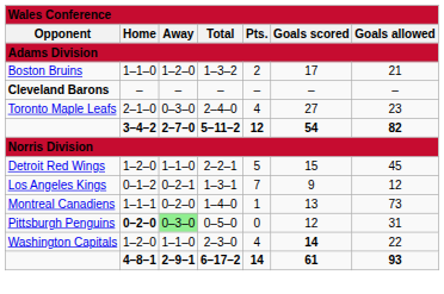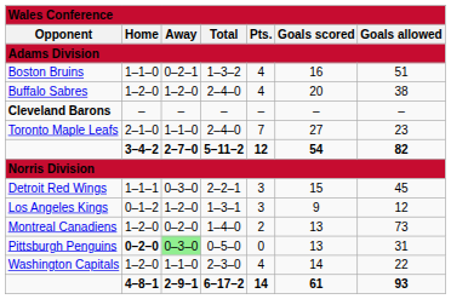Boston Bruins | column 3: 1–2–0 -> 0–2–1
Boston Bruins | column 5: 2 -> 4
Boston Bruins | column 6: 17 -> 16
Boston Bruins | column 7: 21 -> 51
+ row: Buffalo Sabres | 1–2–0 | 1–2–0 | 2–4–0 | 4 | 20 | 38
Toronto Maple Leafs | column 3: 0–3–0 -> 1–1–0
Toronto Maple Leafs | column 5: 4 -> 7
Detroit Red Wings | column 2: 1–2–0 -> 1–1–1
Detroit Red Wings | column 3: 1–1–0 -> 0–3–0
Detroit Red Wings | column 5: 5 -> 3
Los Angeles Kings | column 3: 0–2–1 -> 1–2–0
Los Angeles Kings | column 5: 7 -> 3
Montreal Canadiens | column 2: 1–1–1 -> 1–2–0
Montreal Canadiens | column 5: 1 -> 2
Pittsburgh Penguins | column 6: 12 -> 13
Washington Capitals | column 6: bold -> normal
